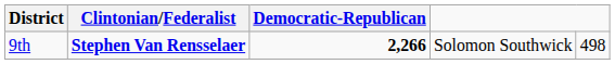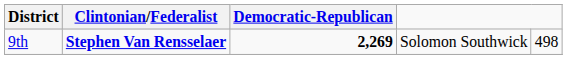9th | Democratic-Republican: 2,266 -> 2,269
